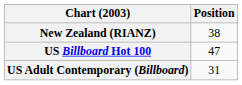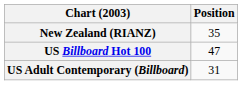New Zealand (RIANZ) | Position: 38 -> 35
